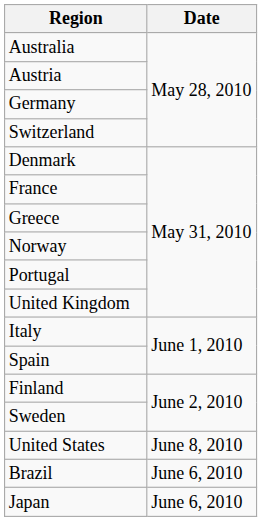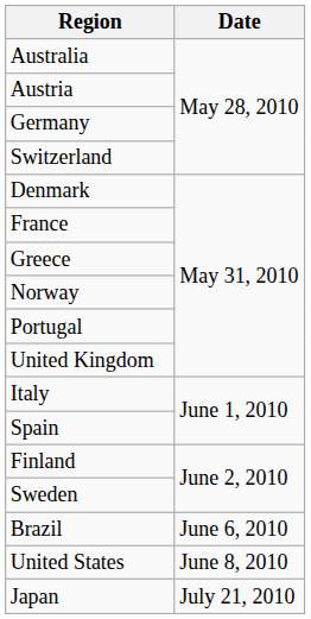rows swapped: Brazil <-> United States
Japan | Date: June 6, 2010 -> July 21, 2010
